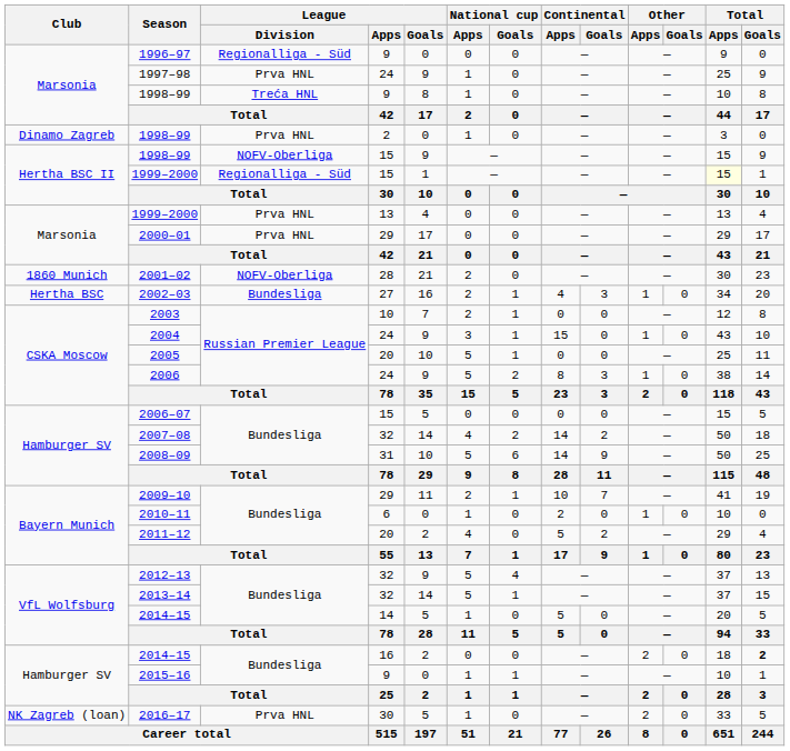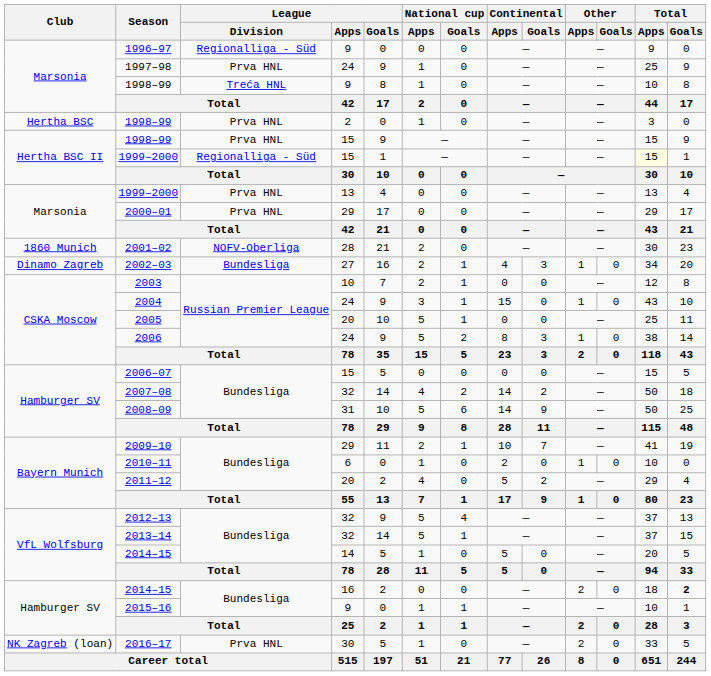1998–99 / 2 | Club: Dinamo Zagreb -> Hertha BSC
1998–99 / 15 | League / Division: NOFV-Oberliga -> Prva HNL
2002–03 | Club: Hertha BSC -> Dinamo Zagreb
